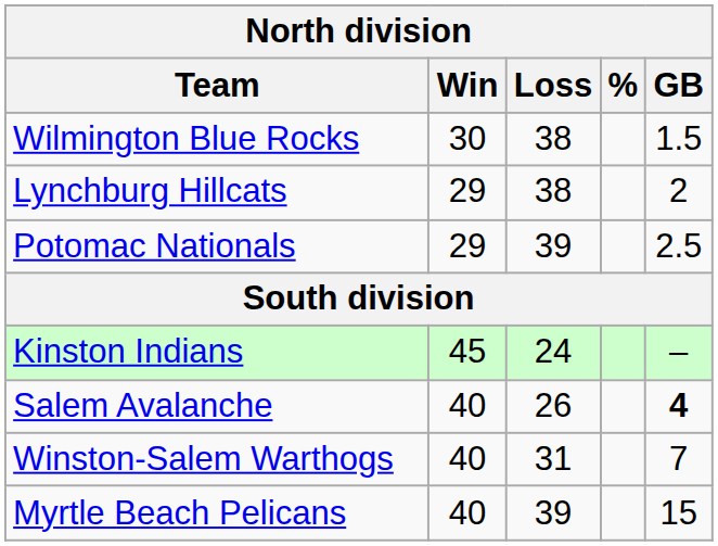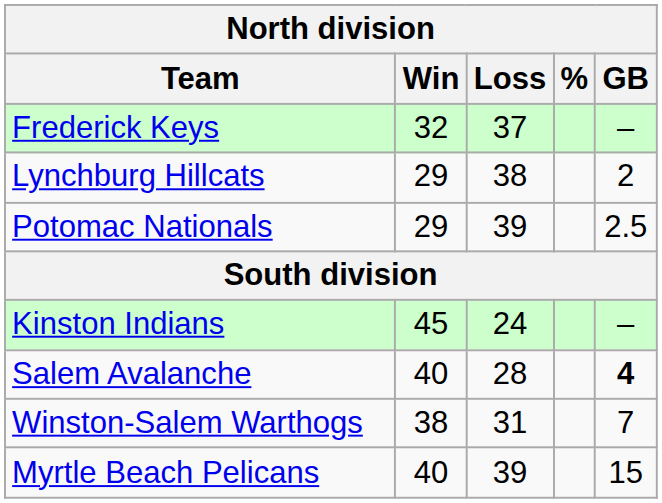+ row: Frederick Keys | 32 | 37 | –
- row: Wilmington Blue Rocks | 30 | 38 | 1.5
Salem Avalanche | Loss: 26 -> 28
Winston-Salem Warthogs | Win: 40 -> 38
